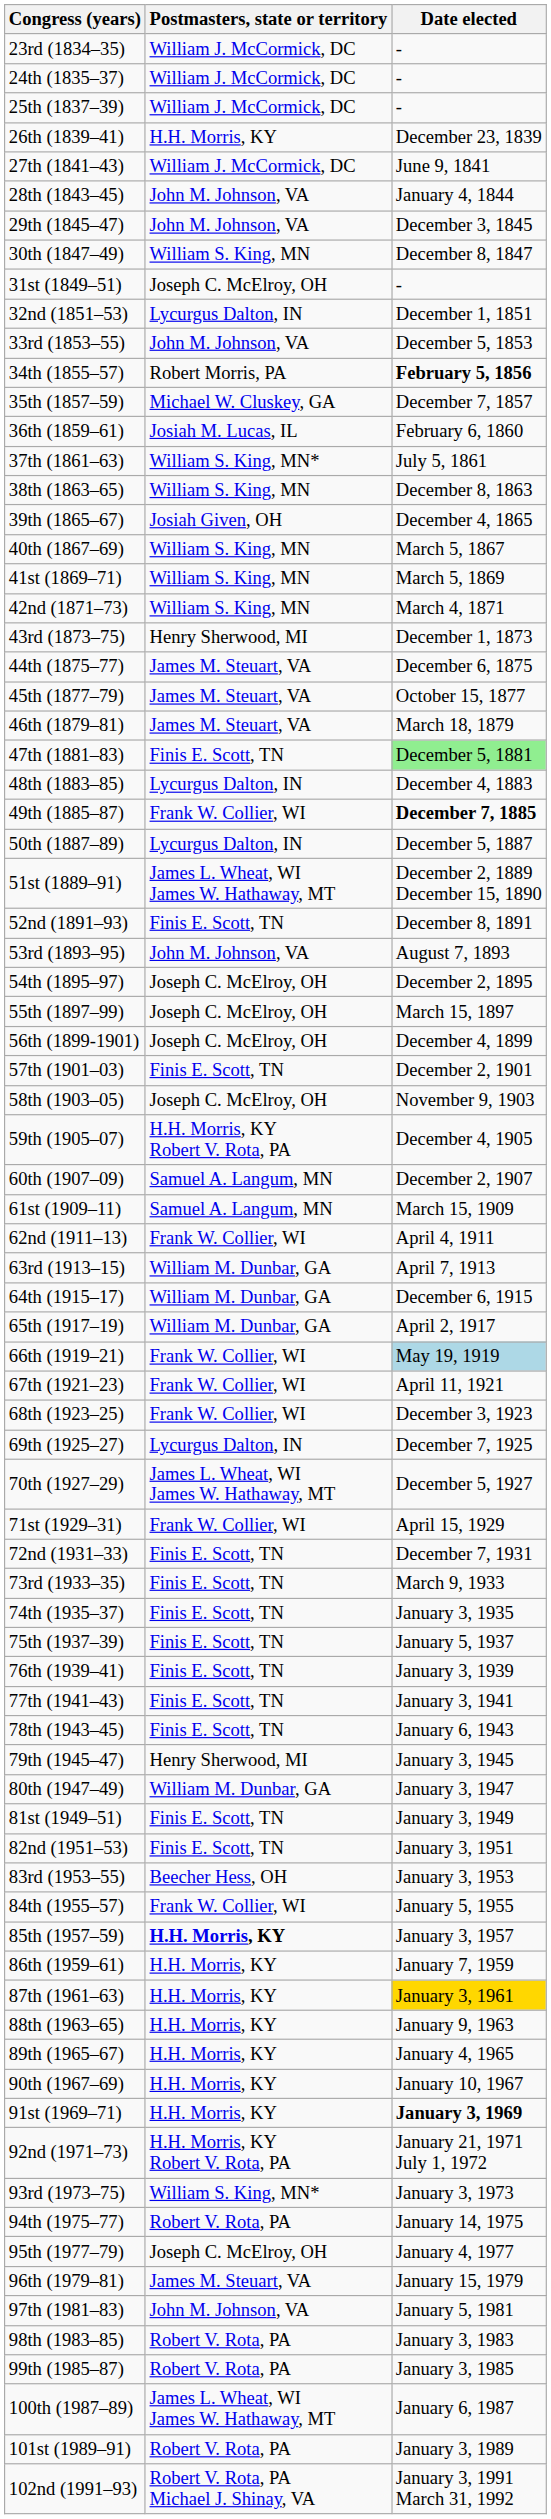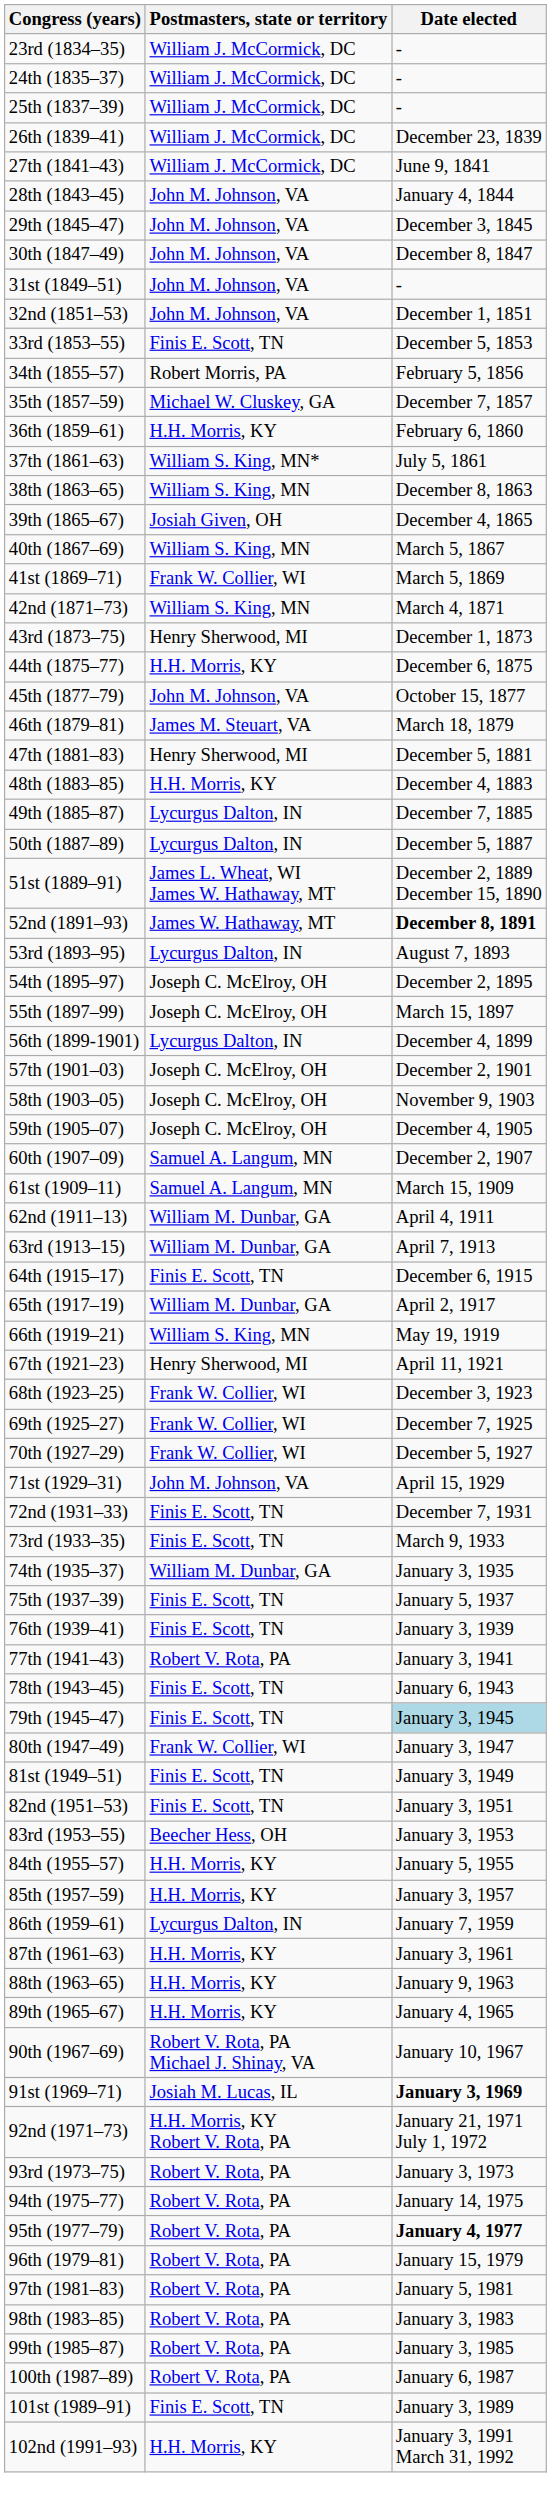26th (1839–41) | Postmasters, state or territory: H.H. Morris, KY -> William J. McCormick, DC
30th (1847–49) | Postmasters, state or territory: William S. King, MN -> John M. Johnson, VA
31st (1849–51) | Postmasters, state or territory: Joseph C. McElroy, OH -> John M. Johnson, VA
32nd (1851–53) | Postmasters, state or territory: Lycurgus Dalton, IN -> John M. Johnson, VA
33rd (1853–55) | Postmasters, state or territory: John M. Johnson, VA -> Finis E. Scott, TN
34th (1855–57) | Date elected: bold -> normal
36th (1859–61) | Postmasters, state or territory: Josiah M. Lucas, IL -> H.H. Morris, KY
41st (1869–71) | Postmasters, state or territory: William S. King, MN -> Frank W. Collier, WI
44th (1875–77) | Postmasters, state or territory: James M. Steuart, VA -> H.H. Morris, KY
45th (1877–79) | Postmasters, state or territory: James M. Steuart, VA -> John M. Johnson, VA
47th (1881–83) | Postmasters, state or territory: Finis E. Scott, TN -> Henry Sherwood, MI
47th (1881–83) | Date elected: lightgreen background -> no background
48th (1883–85) | Postmasters, state or territory: Lycurgus Dalton, IN -> H.H. Morris, KY
49th (1885–87) | Postmasters, state or territory: Frank W. Collier, WI -> Lycurgus Dalton, IN
49th (1885–87) | Date elected: bold -> normal
52nd (1891–93) | Postmasters, state or territory: Finis E. Scott, TN -> James W. Hathaway, MT
52nd (1891–93) | Date elected: normal -> bold
53rd (1893–95) | Postmasters, state or territory: John M. Johnson, VA -> Lycurgus Dalton, IN
56th (1899-1901) | Postmasters, state or territory: Joseph C. McElroy, OH -> Lycurgus Dalton, IN
57th (1901–03) | Postmasters, state or territory: Finis E. Scott, TN -> Joseph C. McElroy, OH
59th (1905–07) | Postmasters, state or territory: H.H. Morris, KY Robert V. Rota, PA -> Joseph C. McElroy, OH
62nd (1911–13) | Postmasters, state or territory: Frank W. Collier, WI -> William M. Dunbar, GA
64th (1915–17) | Postmasters, state or territory: William M. Dunbar, GA -> Finis E. Scott, TN
66th (1919–21) | Postmasters, state or territory: Frank W. Collier, WI -> William S. King, MN
66th (1919–21) | Date elected: lightblue background -> no background
67th (1921–23) | Postmasters, state or territory: Frank W. Collier, WI -> Henry Sherwood, MI
69th (1925–27) | Postmasters, state or territory: Lycurgus Dalton, IN -> Frank W. Collier, WI
70th (1927–29) | Postmasters, state or territory: James L. Wheat, WI James W. Hathaway, MT -> Frank W. Collier, WI
71st (1929–31) | Postmasters, state or territory: Frank W. Collier, WI -> John M. Johnson, VA
74th (1935–37) | Postmasters, state or territory: Finis E. Scott, TN -> William M. Dunbar, GA
77th (1941–43) | Postmasters, state or territory: Finis E. Scott, TN -> Robert V. Rota, PA
79th (1945–47) | Postmasters, state or territory: Henry Sherwood, MI -> Finis E. Scott, TN
79th (1945–47) | Date elected: no background -> lightblue background
80th (1947–49) | Postmasters, state or territory: William M. Dunbar, GA -> Frank W. Collier, WI
84th (1955–57) | Postmasters, state or territory: Frank W. Collier, WI -> H.H. Morris, KY
85th (1957–59) | Postmasters, state or territory: bold -> normal
86th (1959–61) | Postmasters, state or territory: H.H. Morris, KY -> Lycurgus Dalton, IN
87th (1961–63) | Date elected: gold background -> no background
90th (1967–69) | Postmasters, state or territory: H.H. Morris, KY -> Robert V. Rota, PA Michael J. Shinay, VA
91st (1969–71) | Postmasters, state or territory: H.H. Morris, KY -> Josiah M. Lucas, IL
93rd (1973–75) | Postmasters, state or territory: William S. King, MN* -> Robert V. Rota, PA
95th (1977–79) | Postmasters, state or territory: Joseph C. McElroy, OH -> Robert V. Rota, PA
95th (1977–79) | Date elected: normal -> bold
96th (1979–81) | Postmasters, state or territory: James M. Steuart, VA -> Robert V. Rota, PA
97th (1981–83) | Postmasters, state or territory: John M. Johnson, VA -> Robert V. Rota, PA
100th (1987–89) | Postmasters, state or territory: James L. Wheat, WI James W. Hathaway, MT -> Robert V. Rota, PA
101st (1989–91) | Postmasters, state or territory: Robert V. Rota, PA -> Finis E. Scott, TN
102nd (1991–93) | Postmasters, state or territory: Robert V. Rota, PA Michael J. Shinay, VA -> H.H. Morris, KY
